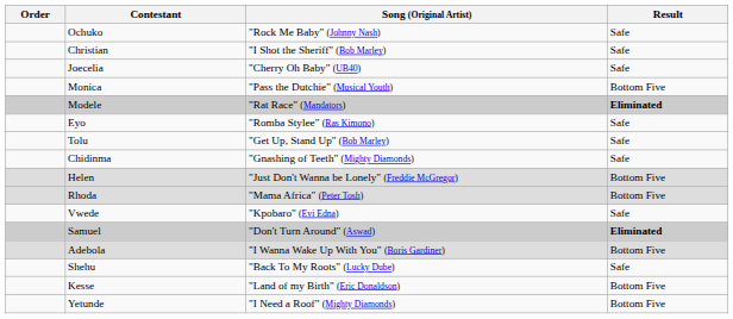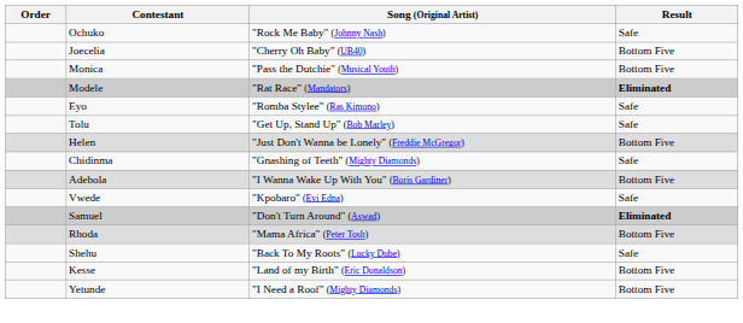- row: Christian | "I Shot the Sheriff" (Bob Marley) | Safe
Joecelia | Result: Safe -> Bottom Five
rows swapped: Chidinma <-> Helen
rows swapped: Rhoda <-> Adebola
